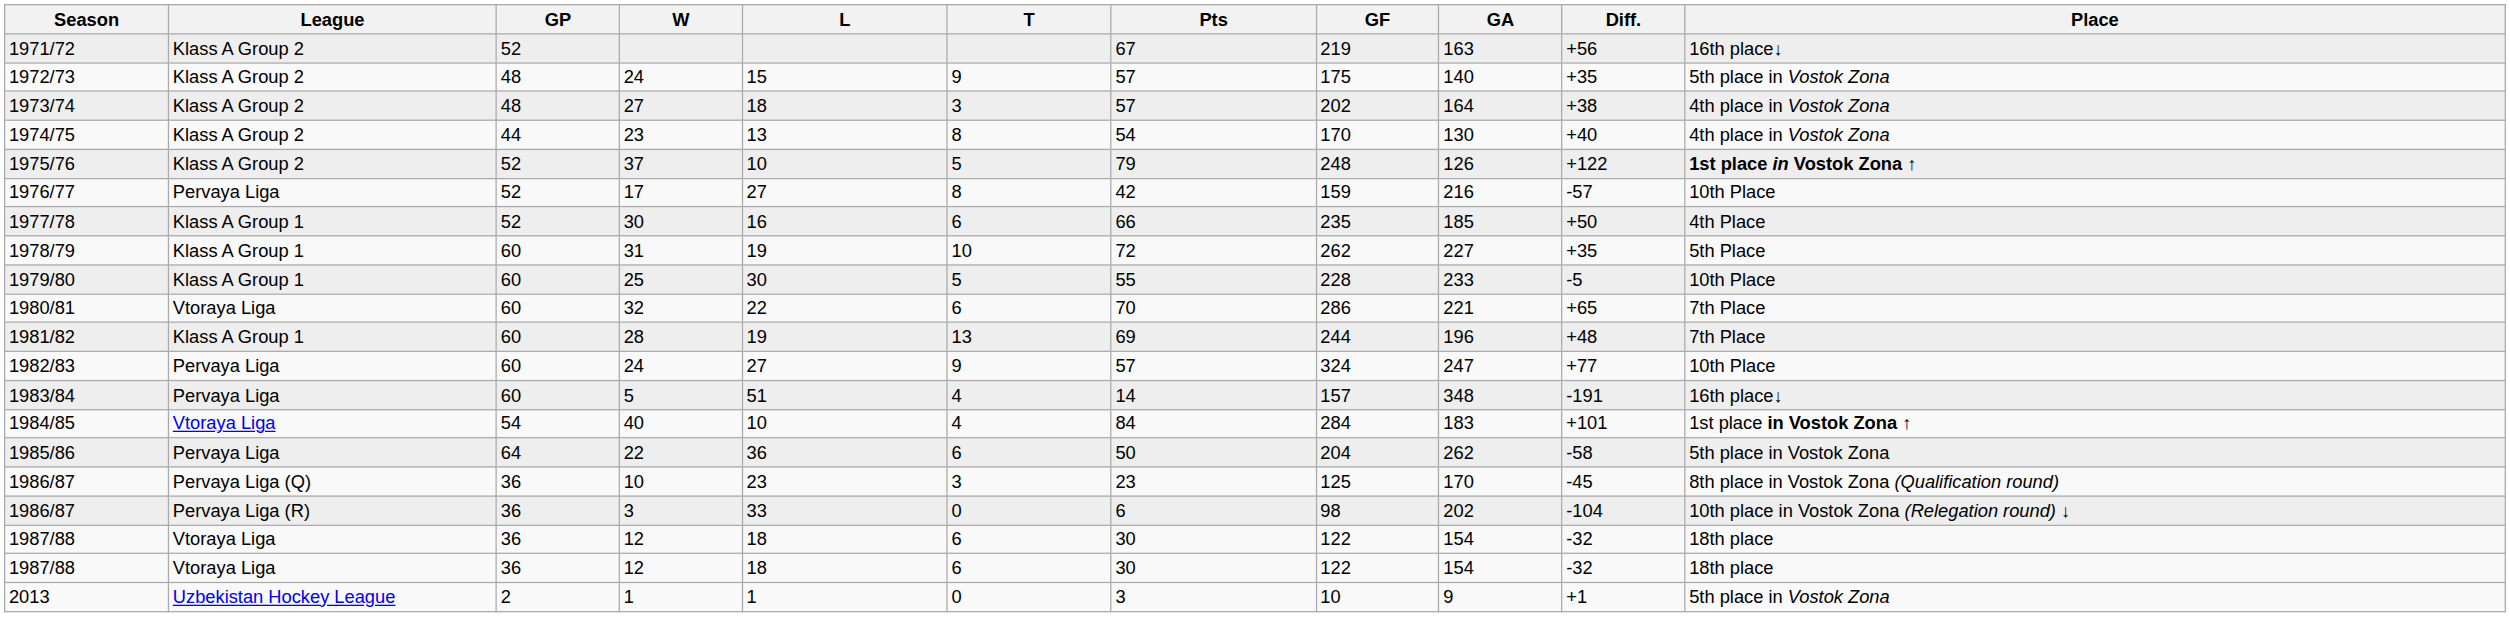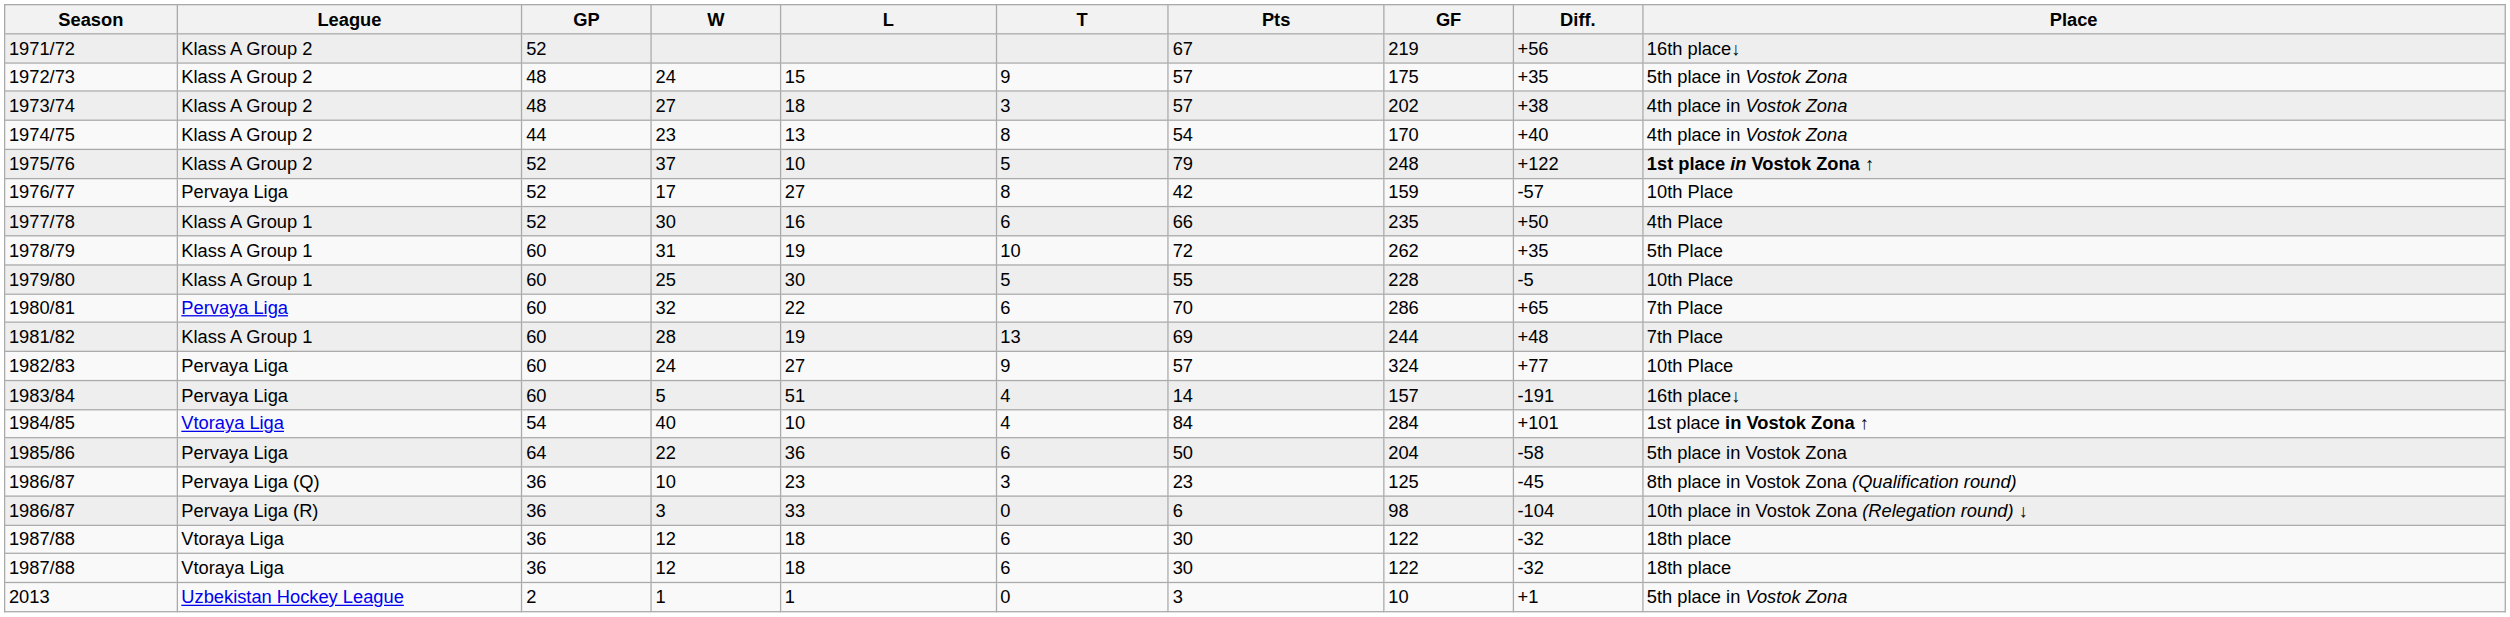- column: GA | 163 | 140 | 164 | 130 | 126 | 216 | 185 | 227 | 233 | 221 | 196 | 247 | 348 | 183 | 262 | 170 | 202 | 154 | 154 | 9
1980/81 | League: Vtoraya Liga -> Pervaya Liga
